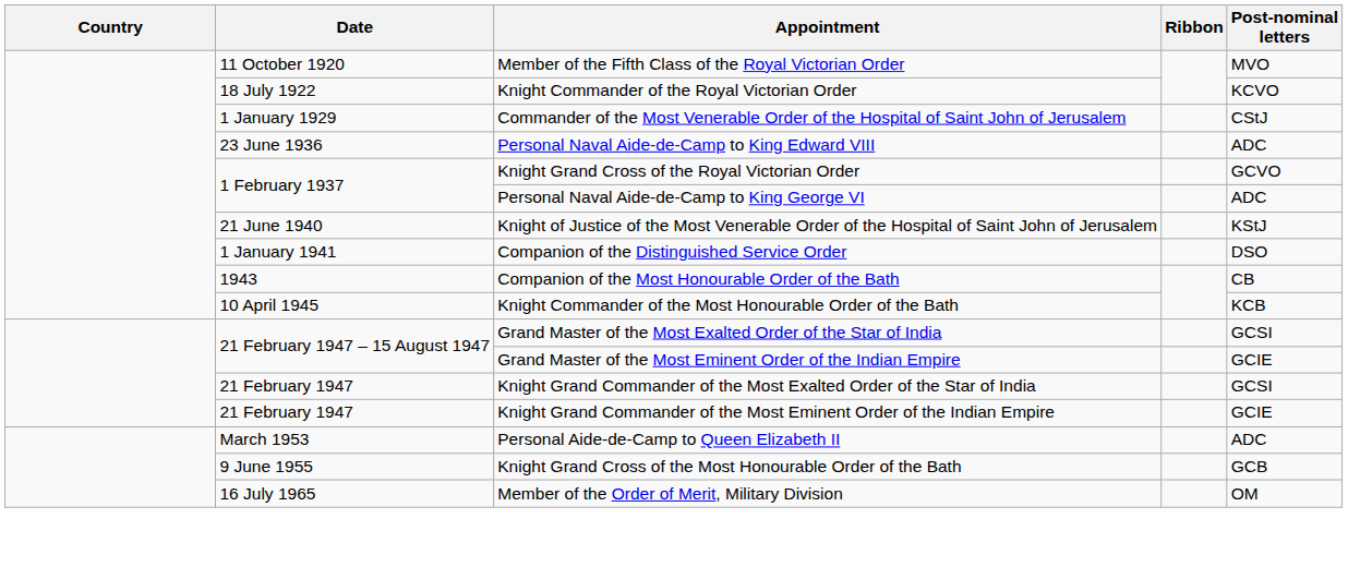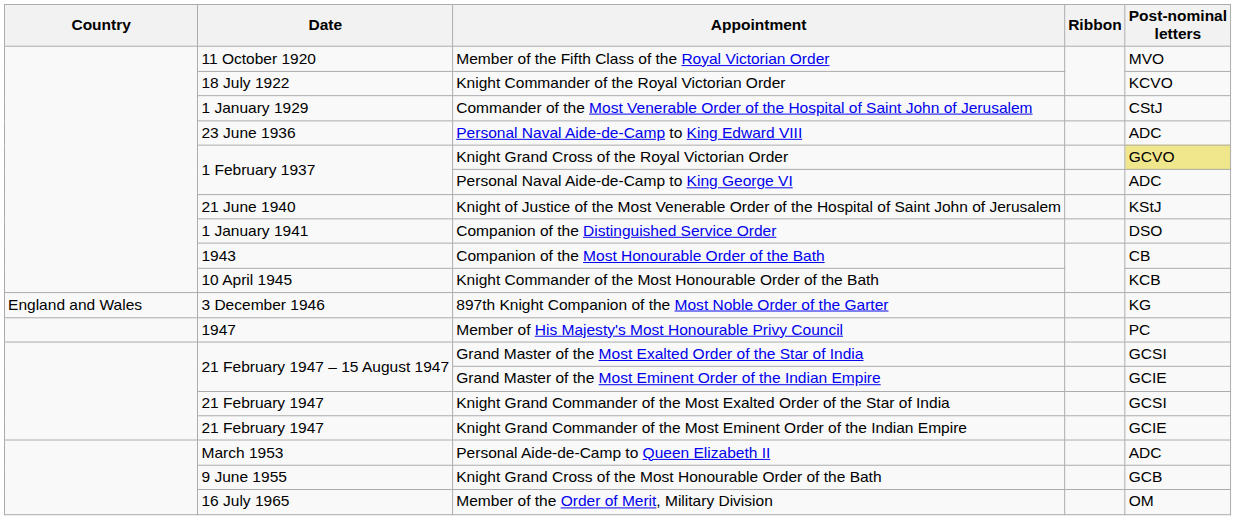Knight Grand Cross of the Royal Victorian Order | Post-nominal letters: no background -> khaki background
+ row: England and Wales | 3 December 1946 | 897th Knight Companion of the Most Noble Order of the Garter | KG
+ row: 1947 | Member of His Majesty's Most Honourable Privy Council | PC
